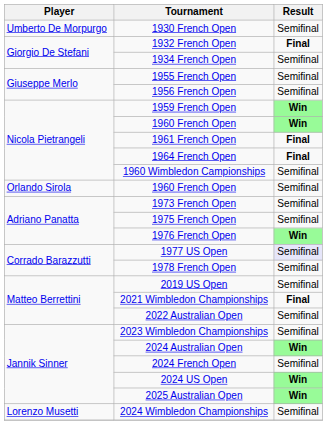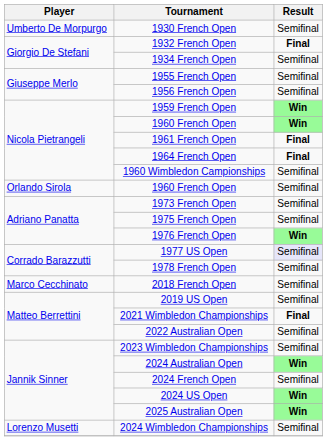+ row: Marco Cecchinato | 2018 French Open | Semifinal
